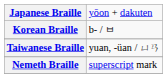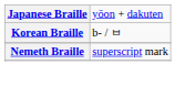- row: Taiwanese Braille | yuan, -üan / ㄩㄢ
